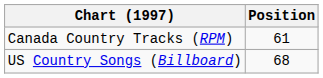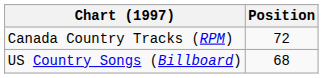Canada Country Tracks (RPM) | Position: 61 -> 72
